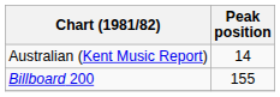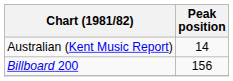Billboard 200 | Peak position: 155 -> 156
